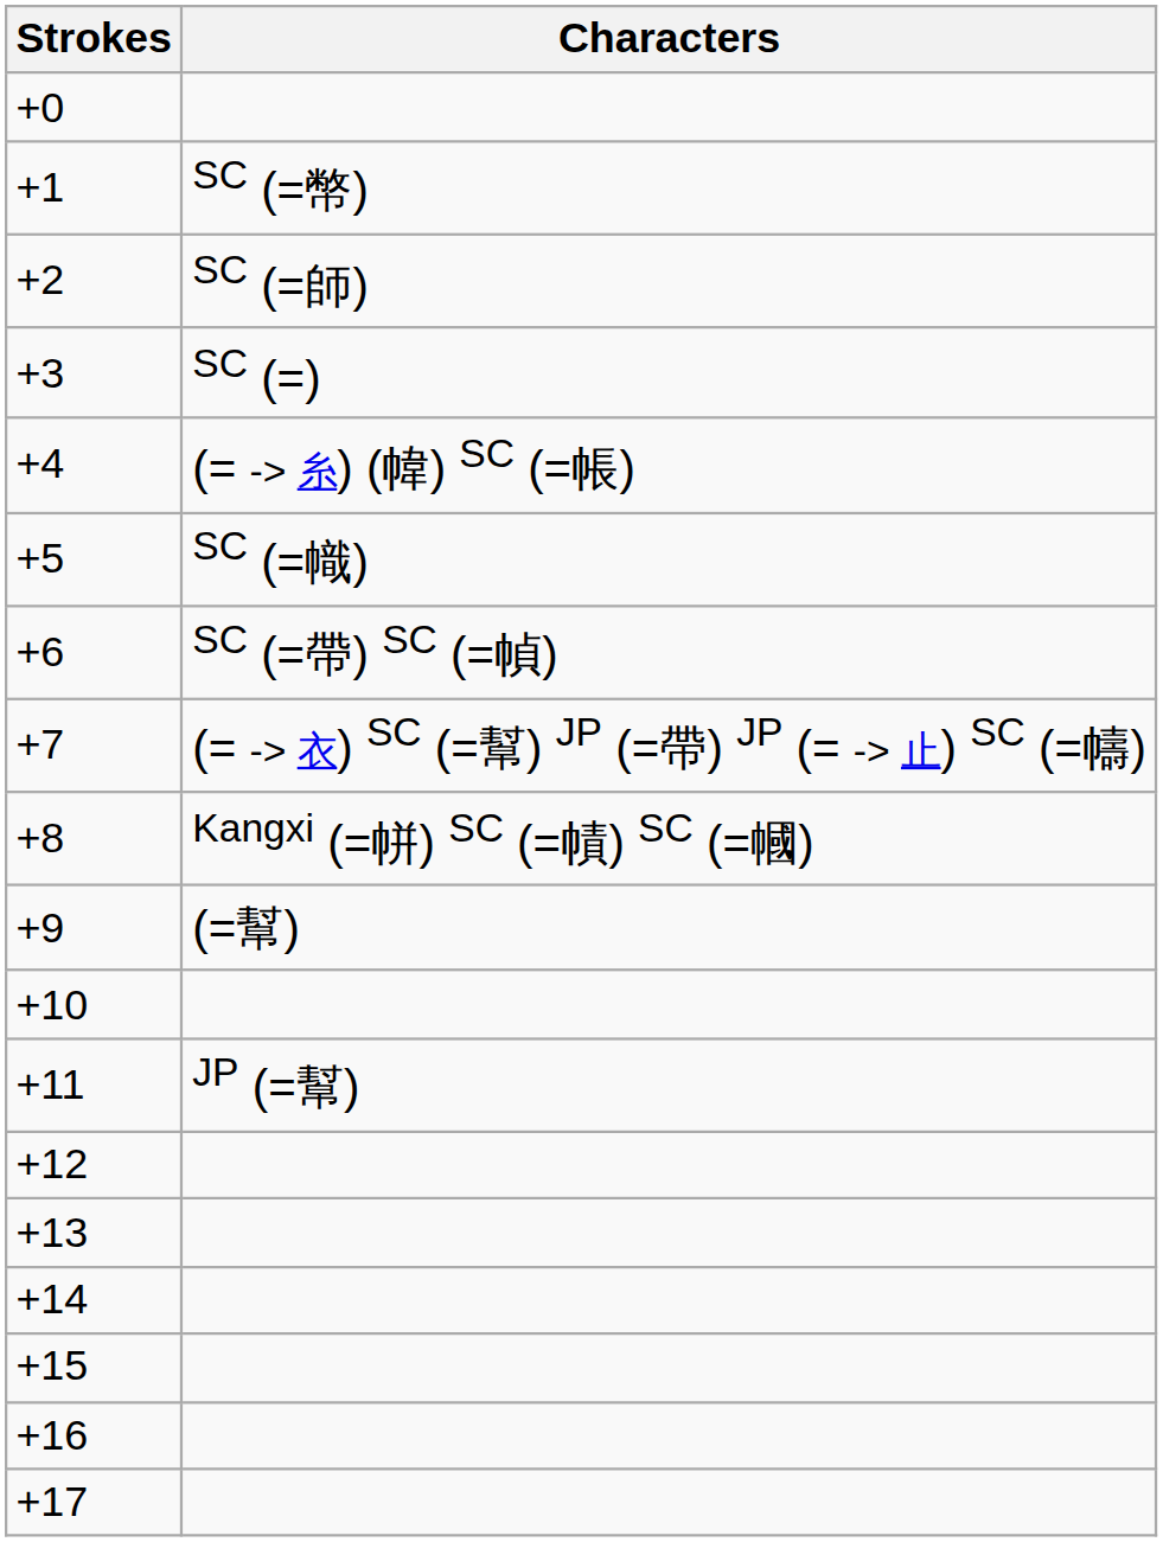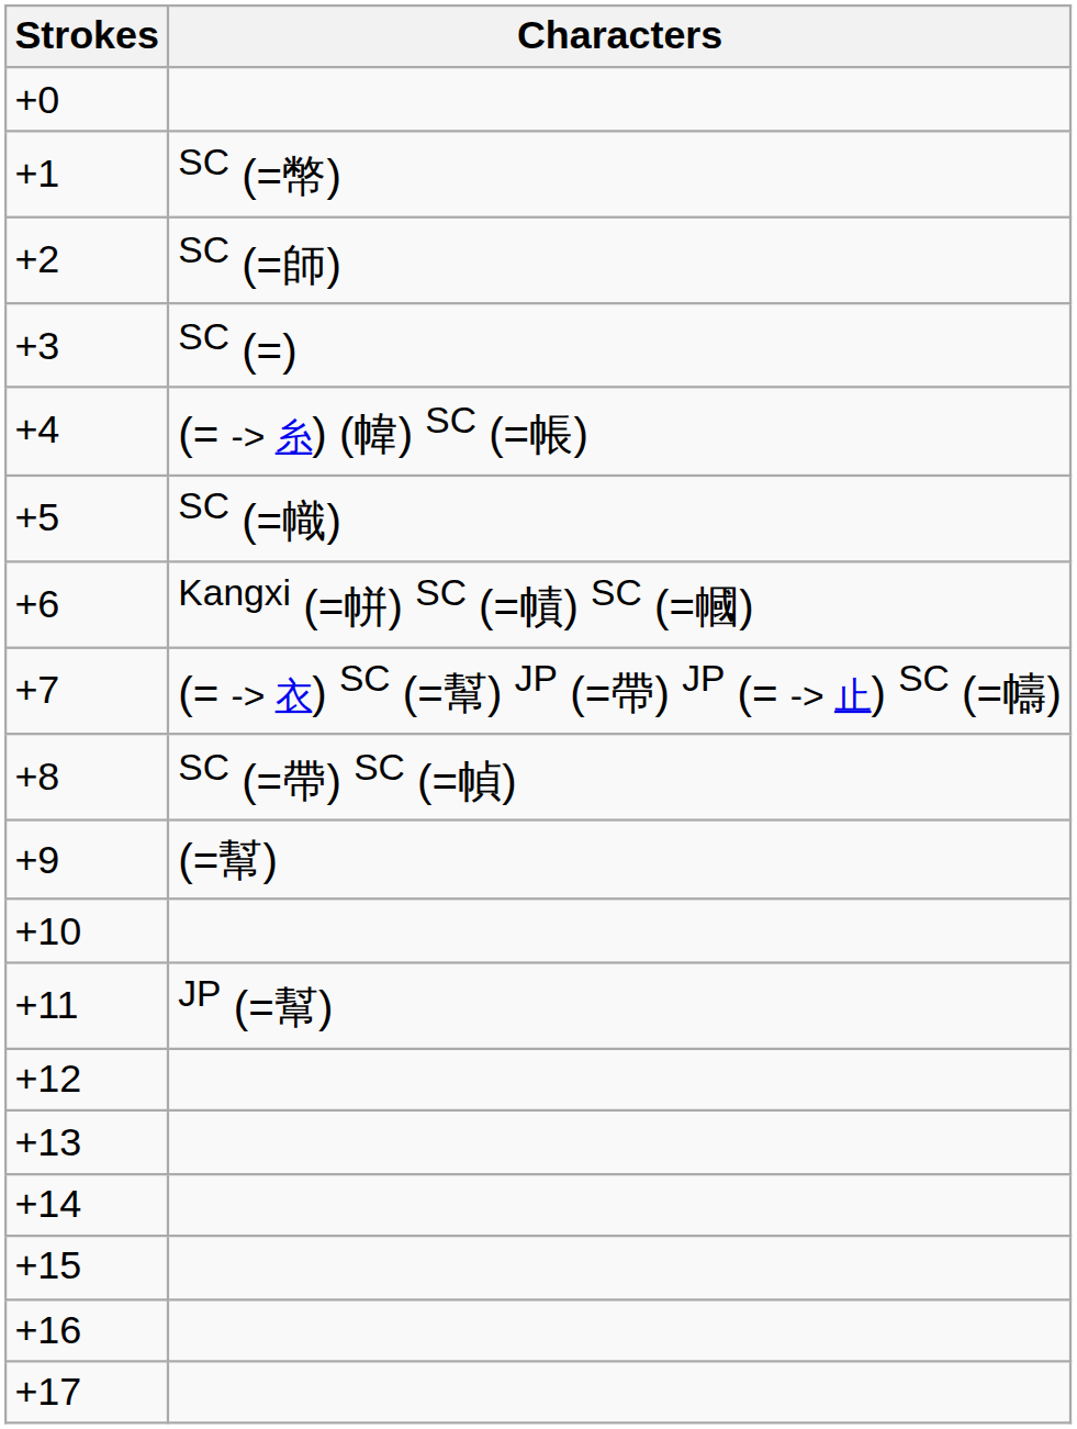+6 | Characters: SC (=帶) SC (=幀) -> Kangxi (=帡) SC (=幘) SC (=幗)
+8 | Characters: Kangxi (=帡) SC (=幘) SC (=幗) -> SC (=帶) SC (=幀)
